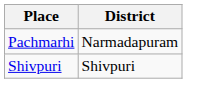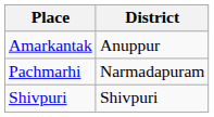+ row: Amarkantak | Anuppur
